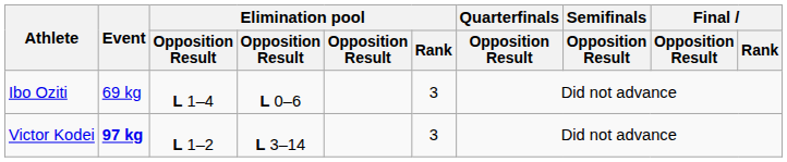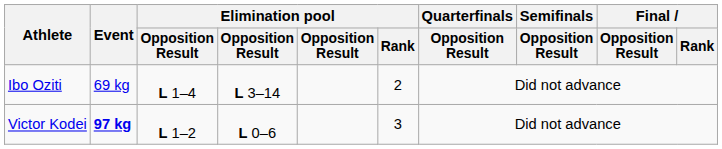Ibo Oziti | column 4: L 0–6 -> L 3–14
Ibo Oziti | Elimination pool / Rank: 3 -> 2
Victor Kodei | column 4: L 3–14 -> L 0–6
